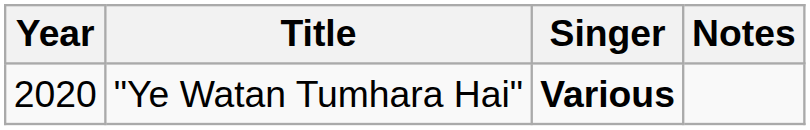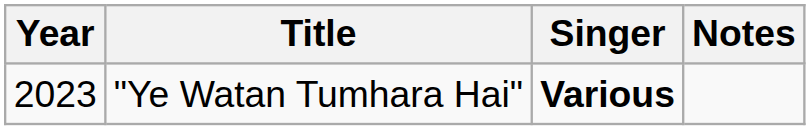"Ye Watan Tumhara Hai" | Year: 2020 -> 2023
